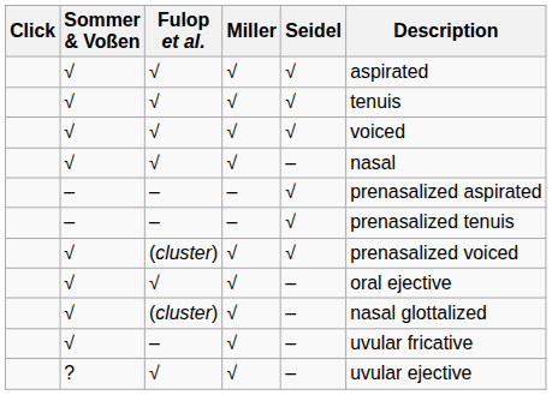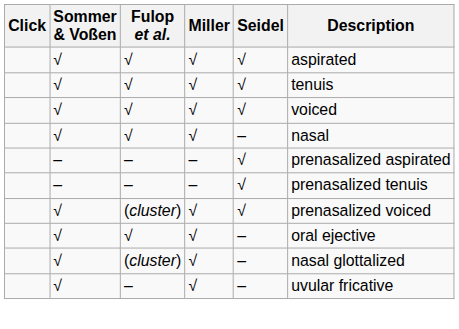- row: ? | √ | √ | – | uvular ejective
